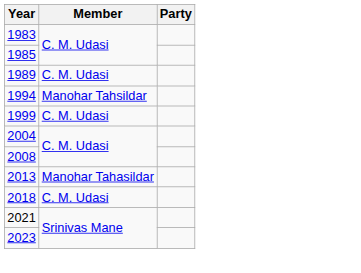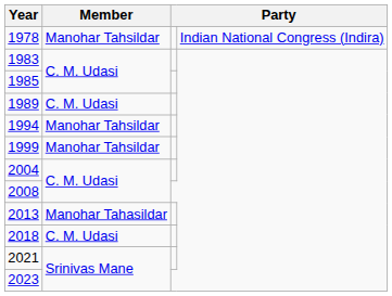+ row: 1978 | Manohar Tahsildar | Indian National Congress (Indira)
1999 | Member: C. M. Udasi -> Manohar Tahsildar
